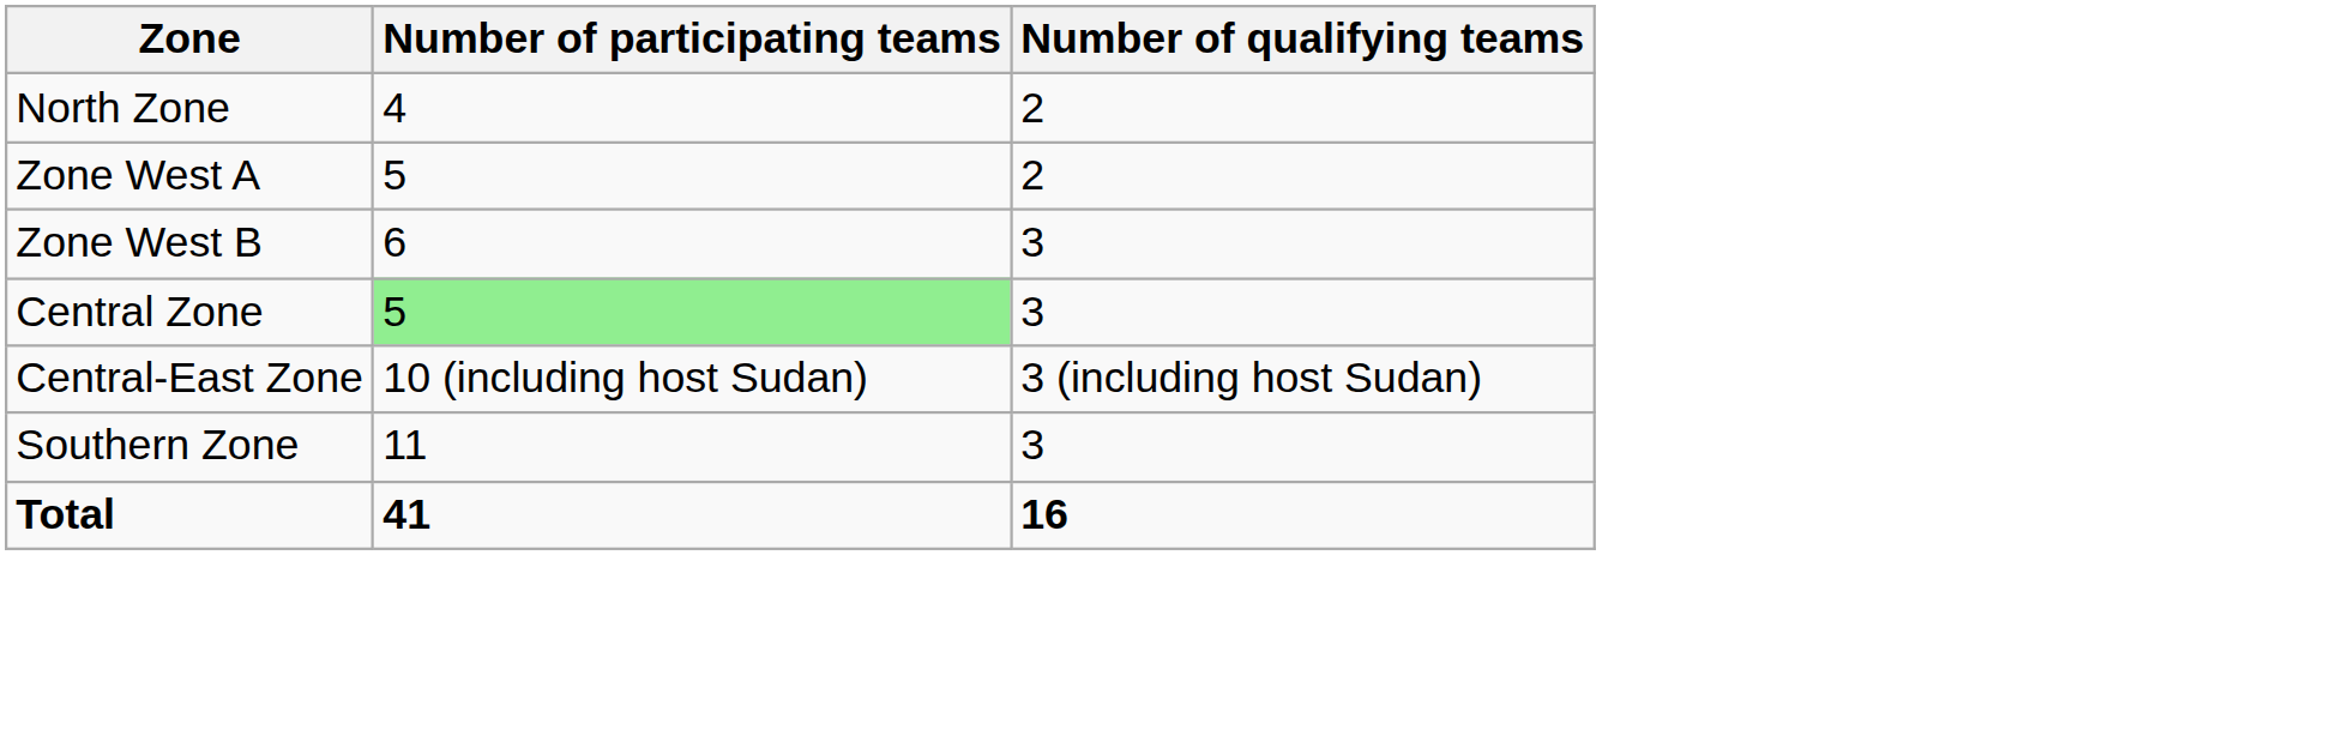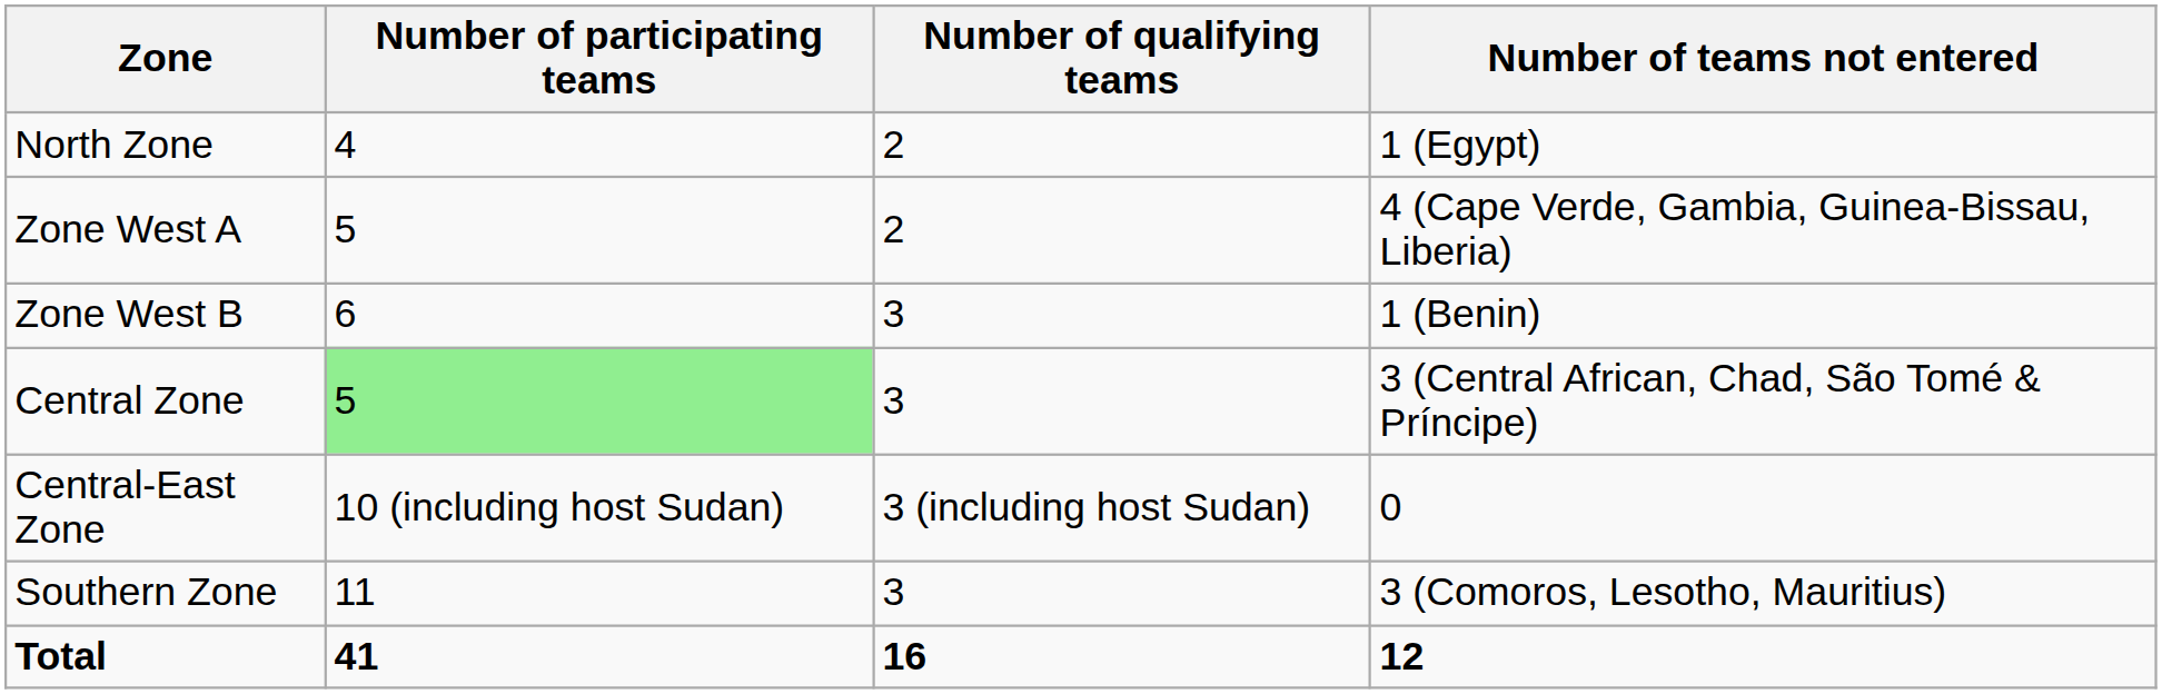+ column: Number of teams not entered | 1 (Egypt) | 4 (Cape Verde, Gambia, Guinea-Bissau, Liberia) | 1 (Benin) | 3 (Central African, Chad, São Tomé & Príncipe) | 0 | 3 (Comoros, Lesotho, Mauritius) | 12
